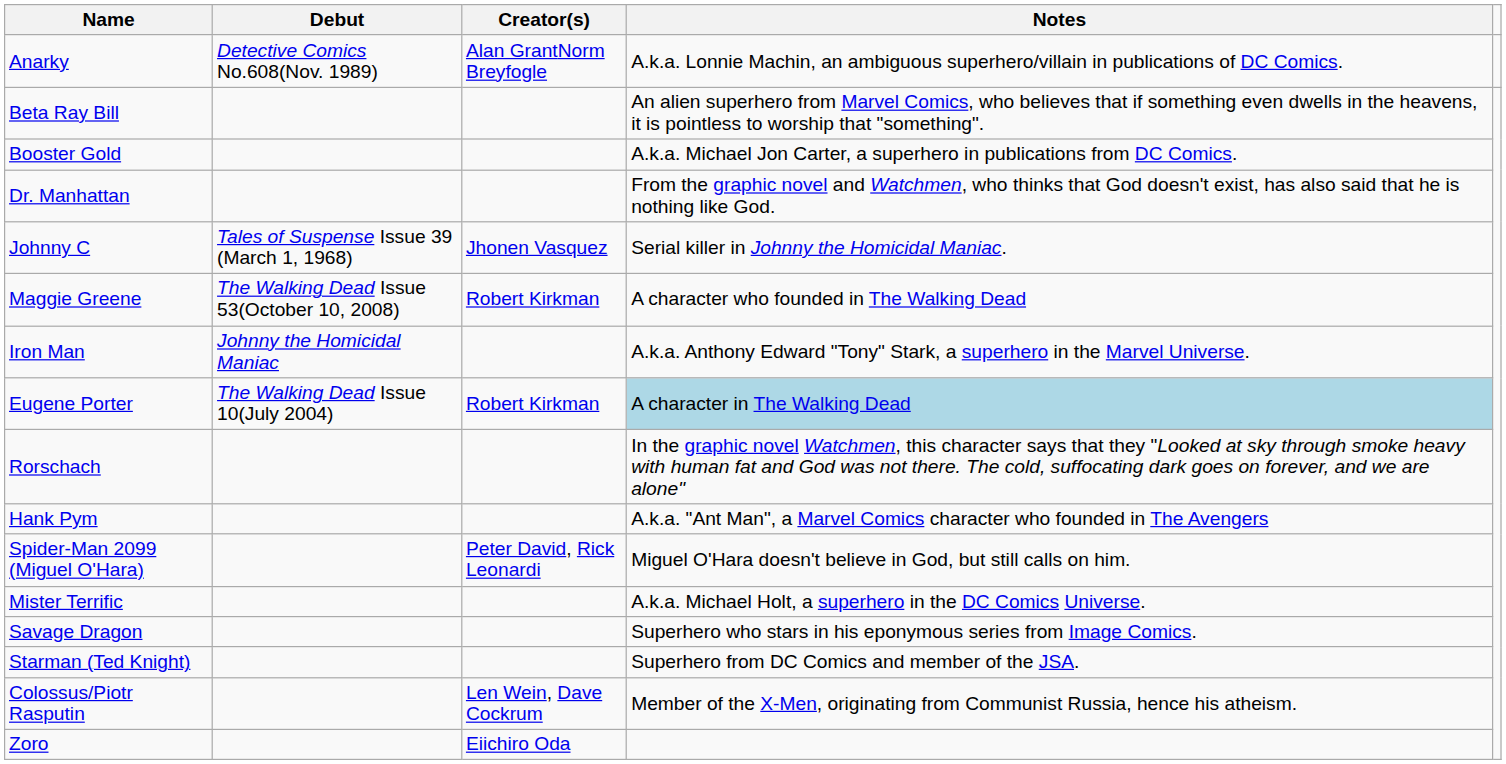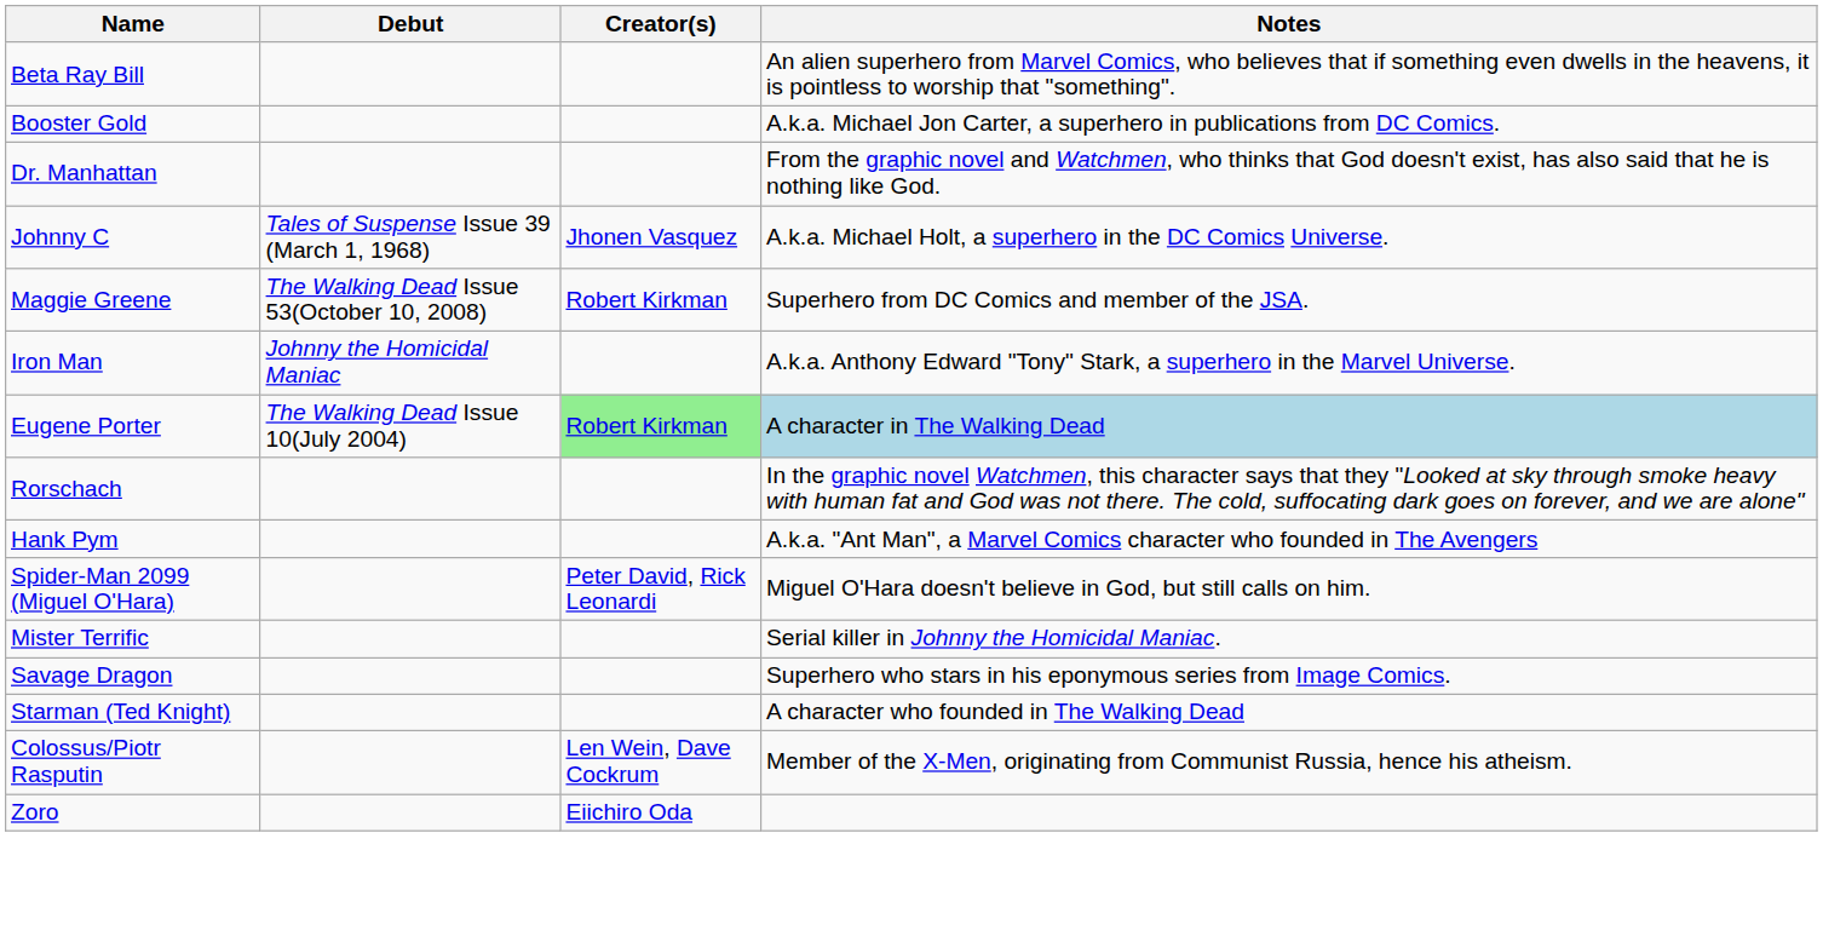- row: Anarky | Detective Comics No.608(Nov. 1989) | Alan GrantNorm Breyfogle | A.k.a. Lonnie Machin, an ambiguous superhero/villain in publications of DC Comics.
Johnny C | Notes: Serial killer in Johnny the Homicidal Maniac. -> A.k.a. Michael Holt, a superhero in the DC Comics Universe.
Maggie Greene | Notes: A character who founded in The Walking Dead -> Superhero from DC Comics and member of the JSA.
Eugene Porter | Creator(s): no background -> lightgreen background
Mister Terrific | Notes: A.k.a. Michael Holt, a superhero in the DC Comics Universe. -> Serial killer in Johnny the Homicidal Maniac.
Starman (Ted Knight) | Notes: Superhero from DC Comics and member of the JSA. -> A character who founded in The Walking Dead
